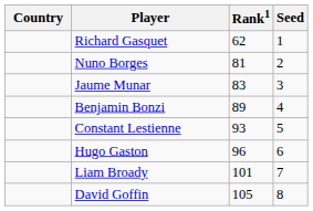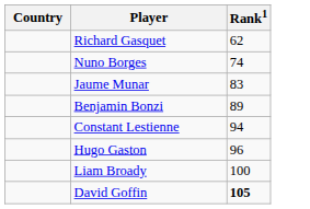- column: Seed | 1 | 2 | 3 | 4 | 5 | 6 | 7 | 8
Nuno Borges | Rank1: 81 -> 74
Constant Lestienne | Rank1: 93 -> 94
Liam Broady | Rank1: 101 -> 100
David Goffin | Rank1: normal -> bold
